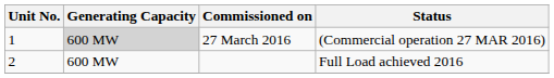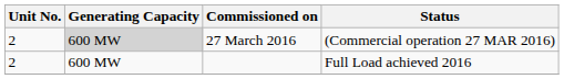27 March 2016 | Unit No.: 1 -> 2
